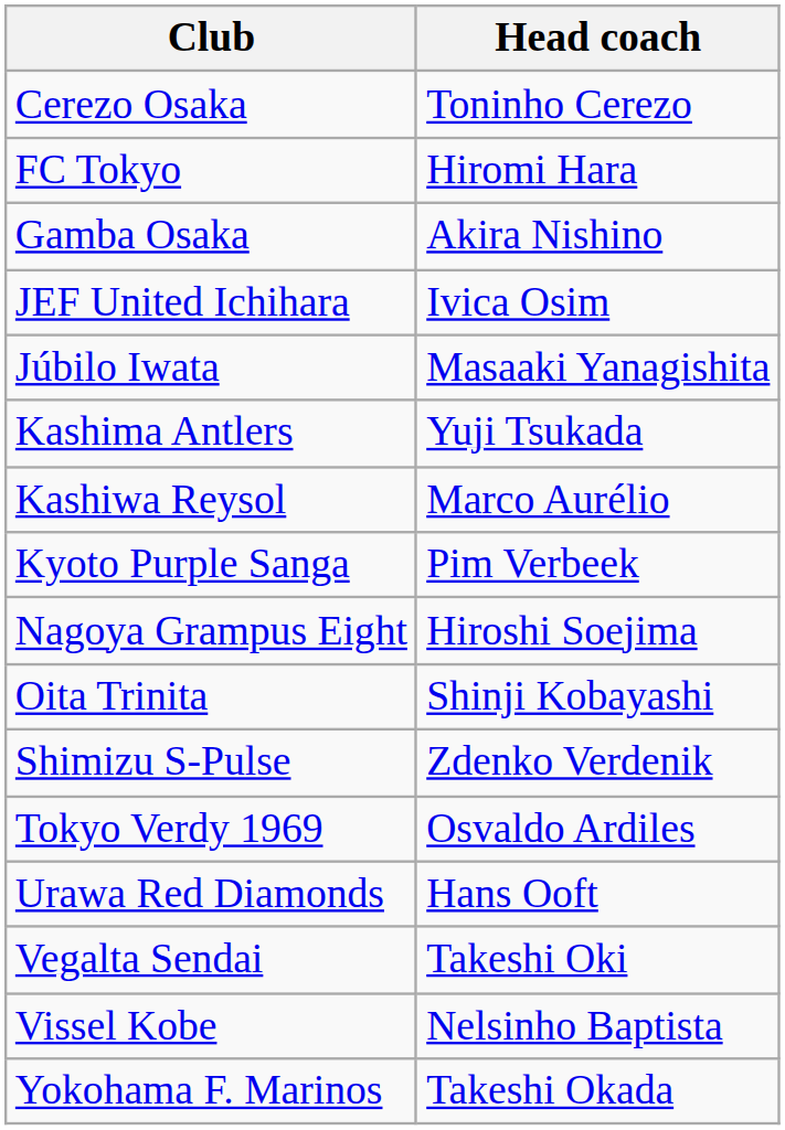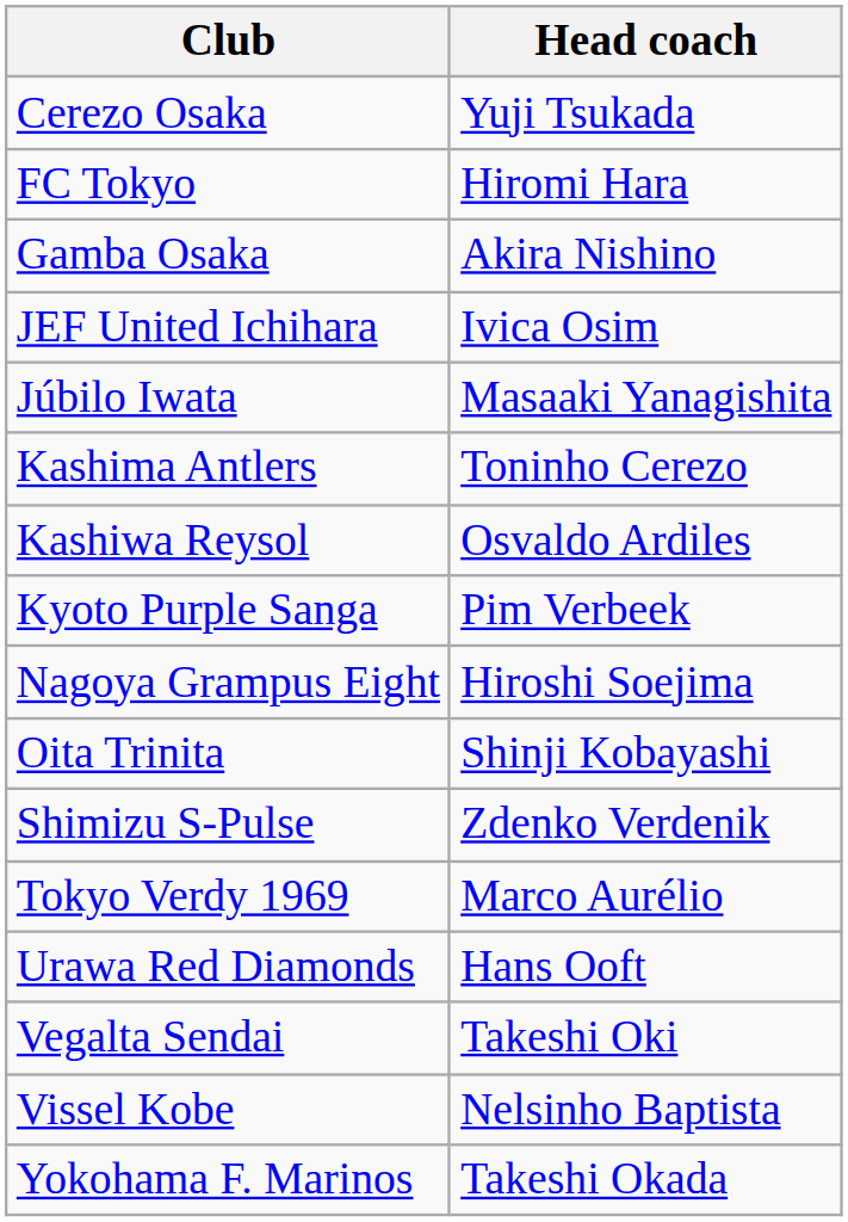Cerezo Osaka | Head coach: Toninho Cerezo -> Yuji Tsukada
Kashima Antlers | Head coach: Yuji Tsukada -> Toninho Cerezo
Kashiwa Reysol | Head coach: Marco Aurélio -> Osvaldo Ardiles
Tokyo Verdy 1969 | Head coach: Osvaldo Ardiles -> Marco Aurélio
